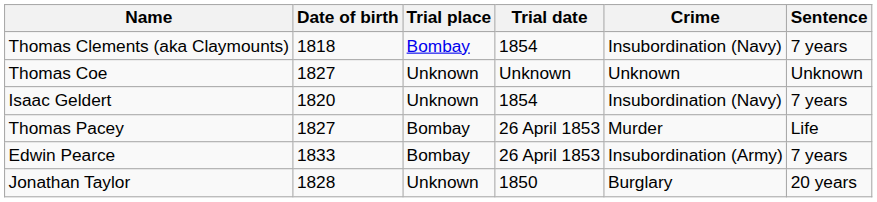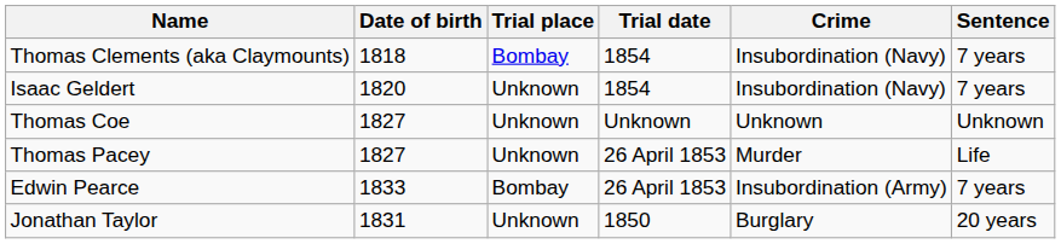rows swapped: Thomas Coe <-> Isaac Geldert
Thomas Pacey | Trial place: Bombay -> Unknown
Jonathan Taylor | Date of birth: 1828 -> 1831
